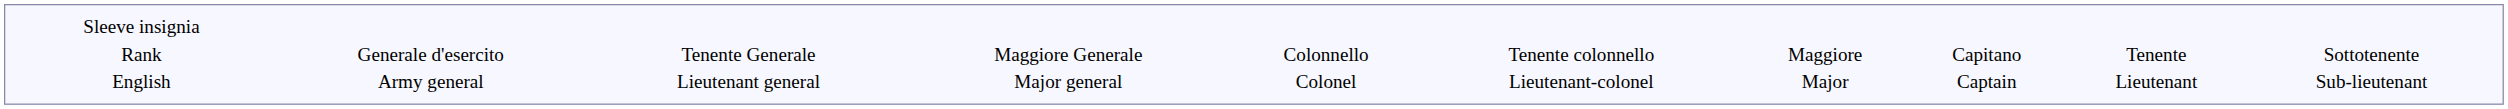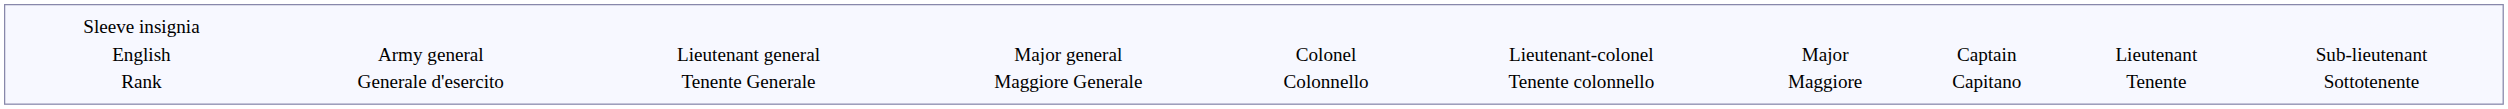rows swapped: Rank <-> English
